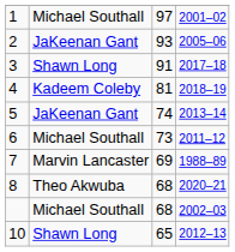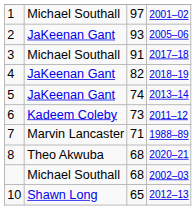3 | column 2: Shawn Long -> Michael Southall
4 | column 2: Kadeem Coleby -> JaKeenan Gant
4 | column 3: 81 -> 82
6 | column 2: Michael Southall -> Kadeem Coleby
7 | column 3: 69 -> 71
